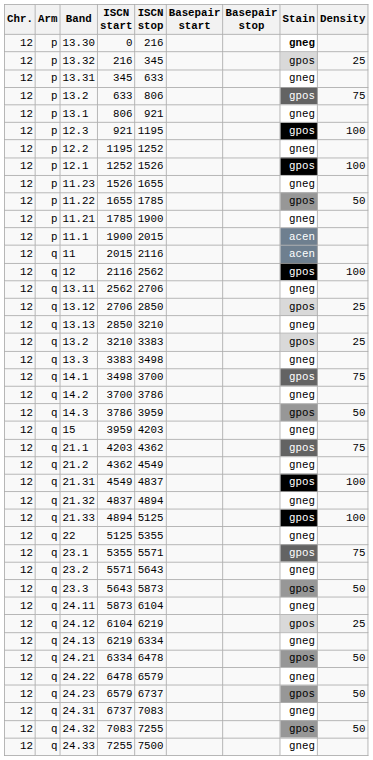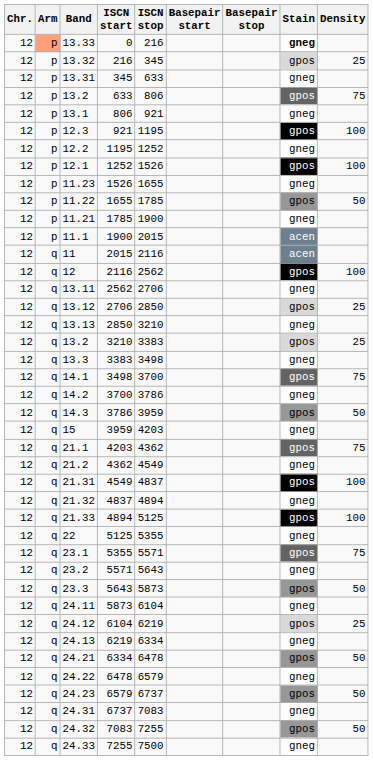0 | Arm: no background -> lightsalmon background
0 | Band: 13.30 -> 13.33
